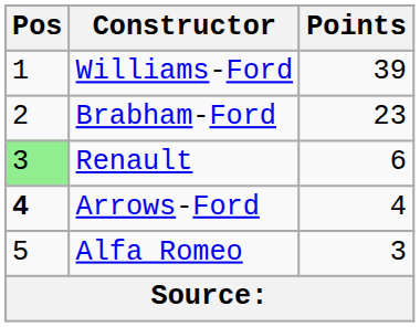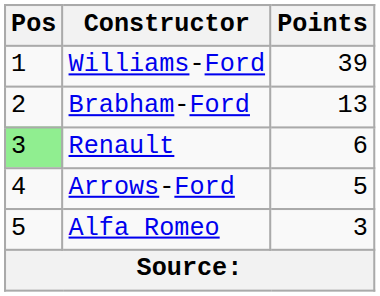Brabham-Ford | Points: 23 -> 13
Arrows-Ford | Pos: bold -> normal
Arrows-Ford | Points: 4 -> 5
